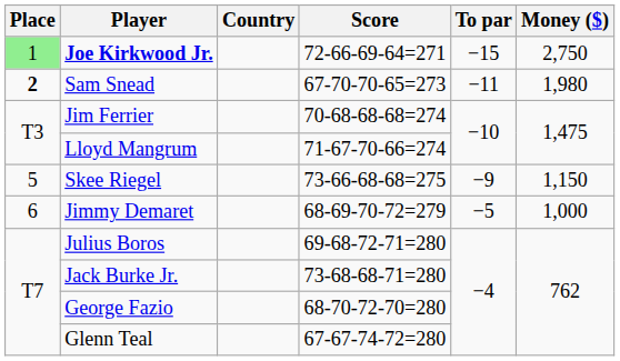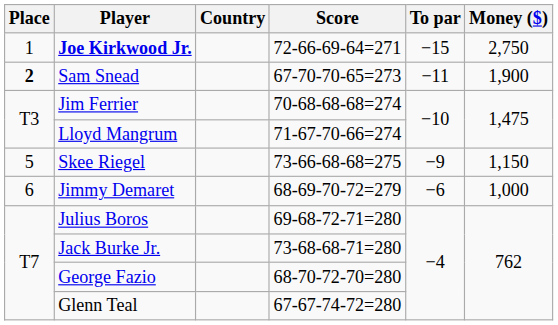Joe Kirkwood Jr. | Place: lightgreen background -> no background
Sam Snead | Money ($): 1,980 -> 1,900
Jimmy Demaret | To par: −5 -> −6
